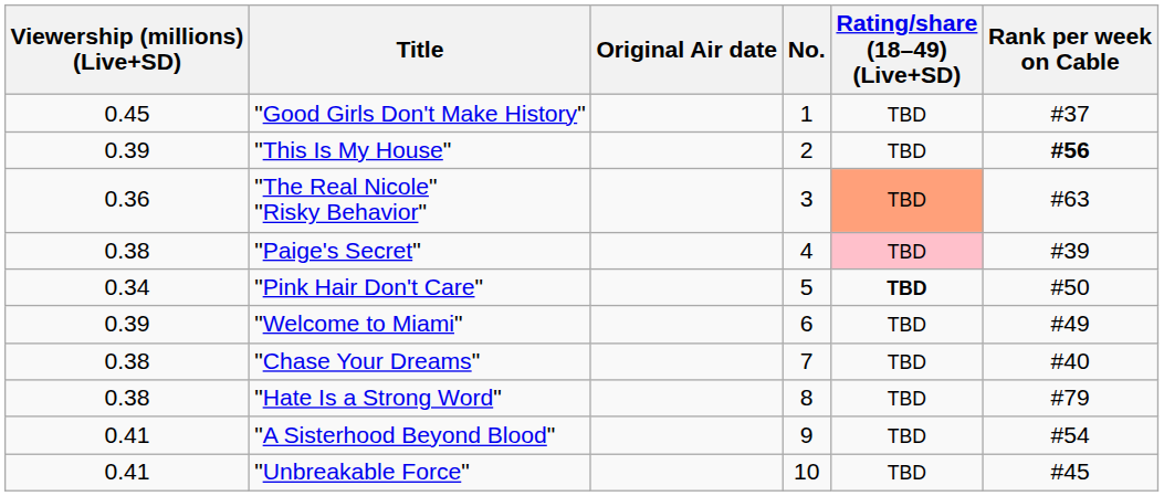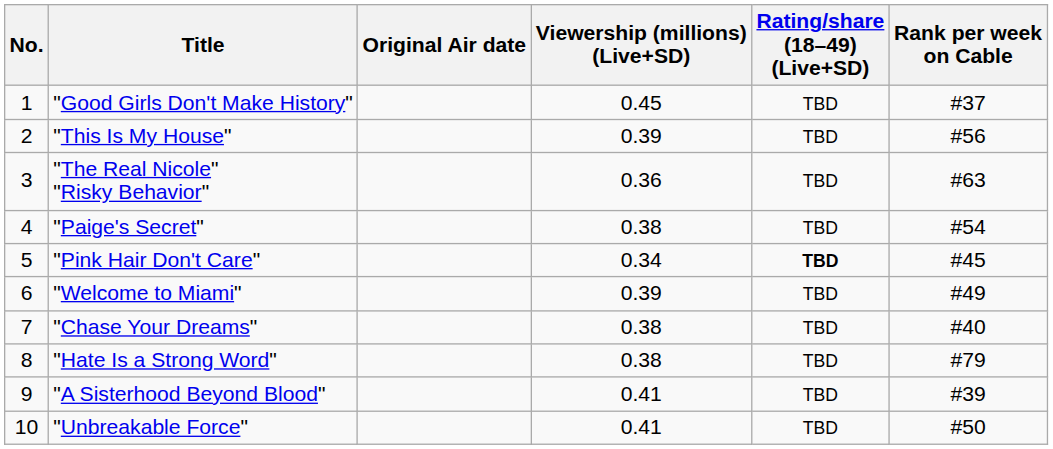columns swapped: No. <-> Viewership (millions) (Live+SD)
"This Is My House" | Rank per week on Cable: bold -> normal
"The Real Nicole" "Risky Behavior" | Rating/share (18–49) (Live+SD): lightsalmon background -> no background
"Paige's Secret" | Rating/share (18–49) (Live+SD): pink background -> no background
"Paige's Secret" | Rank per week on Cable: #39 -> #54
"Pink Hair Don't Care" | Rank per week on Cable: #50 -> #45
"A Sisterhood Beyond Blood" | Rank per week on Cable: #54 -> #39
"Unbreakable Force" | Rank per week on Cable: #45 -> #50
